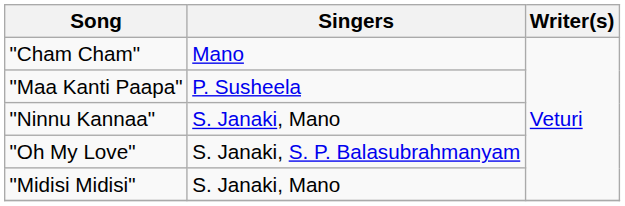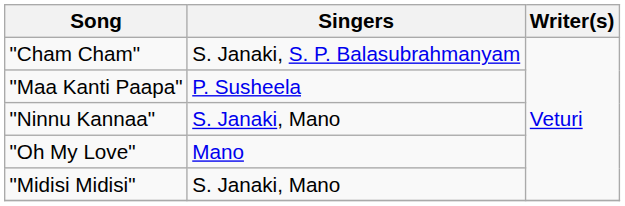"Cham Cham" | Singers: Mano -> S. Janaki, S. P. Balasubrahmanyam
"Oh My Love" | Singers: S. Janaki, S. P. Balasubrahmanyam -> Mano
